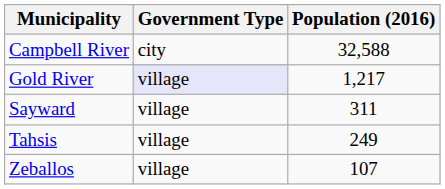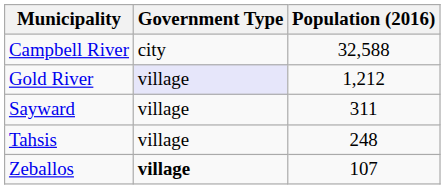Gold River | Population (2016): 1,217 -> 1,212
Tahsis | Population (2016): 249 -> 248
Zeballos | Government Type: normal -> bold
